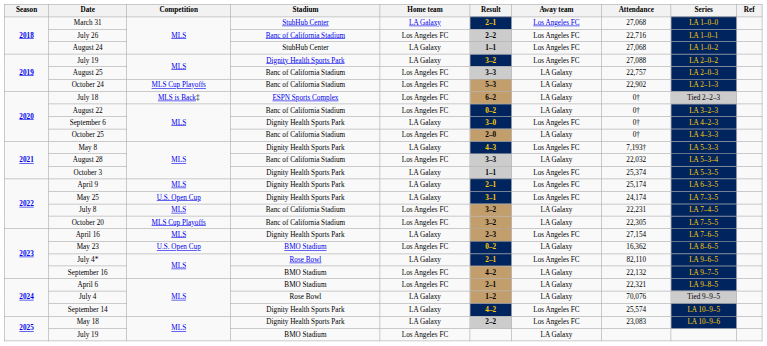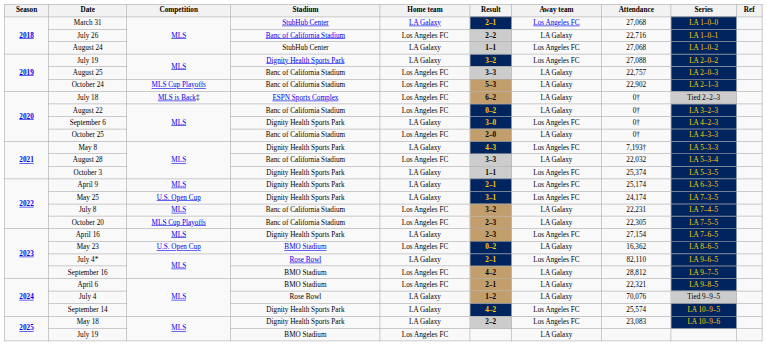July 26 | Away team: Los Angeles FC -> LA Galaxy
October 20 | Result: 3–2 -> 2–3
September 16 | Attendance: 22,132 -> 28,812
